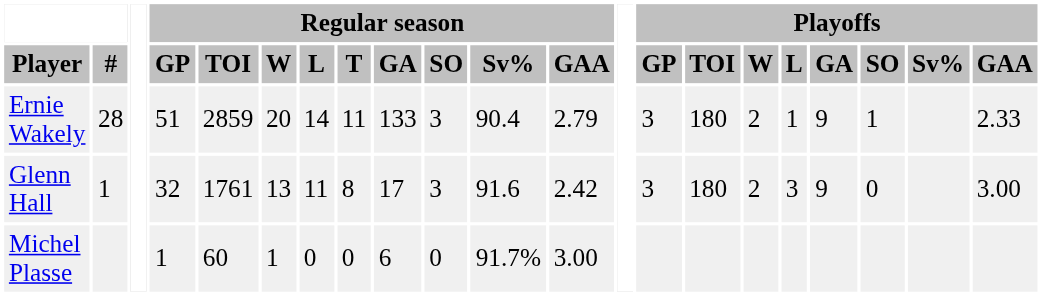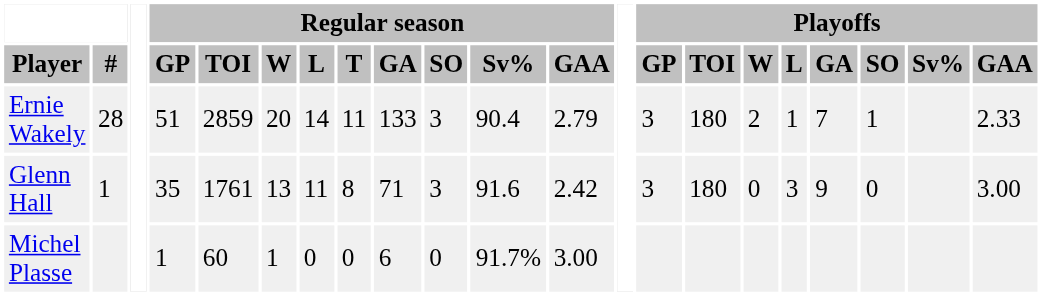Ernie Wakely | Playoffs / GA: 9 -> 7
Glenn Hall | Regular season / GP: 32 -> 35
Glenn Hall | Regular season / GA: 17 -> 71
Glenn Hall | Playoffs / W: 2 -> 0
